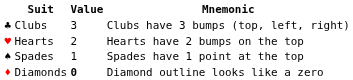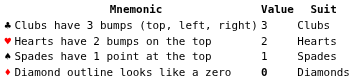columns swapped: Suit <-> Mnemonic
